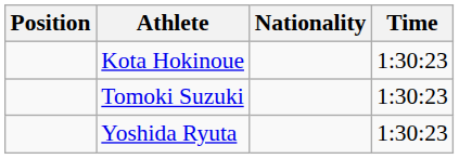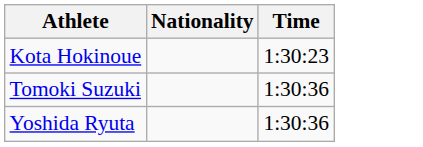- column: Position
Tomoki Suzuki | Time: 1:30:23 -> 1:30:36
Yoshida Ryuta | Time: 1:30:23 -> 1:30:36
